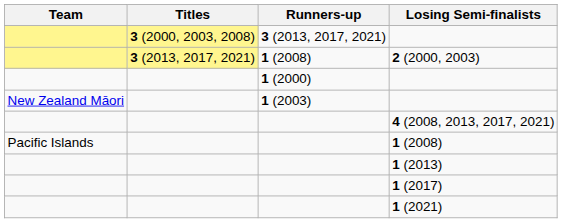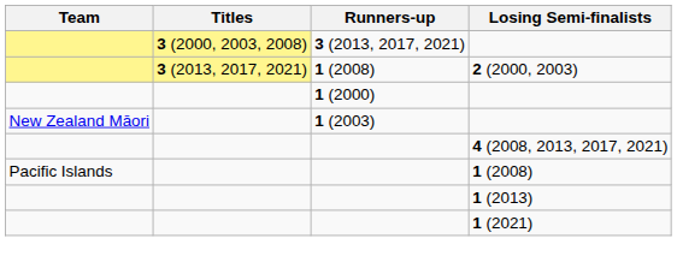- row: 1 (2017)
